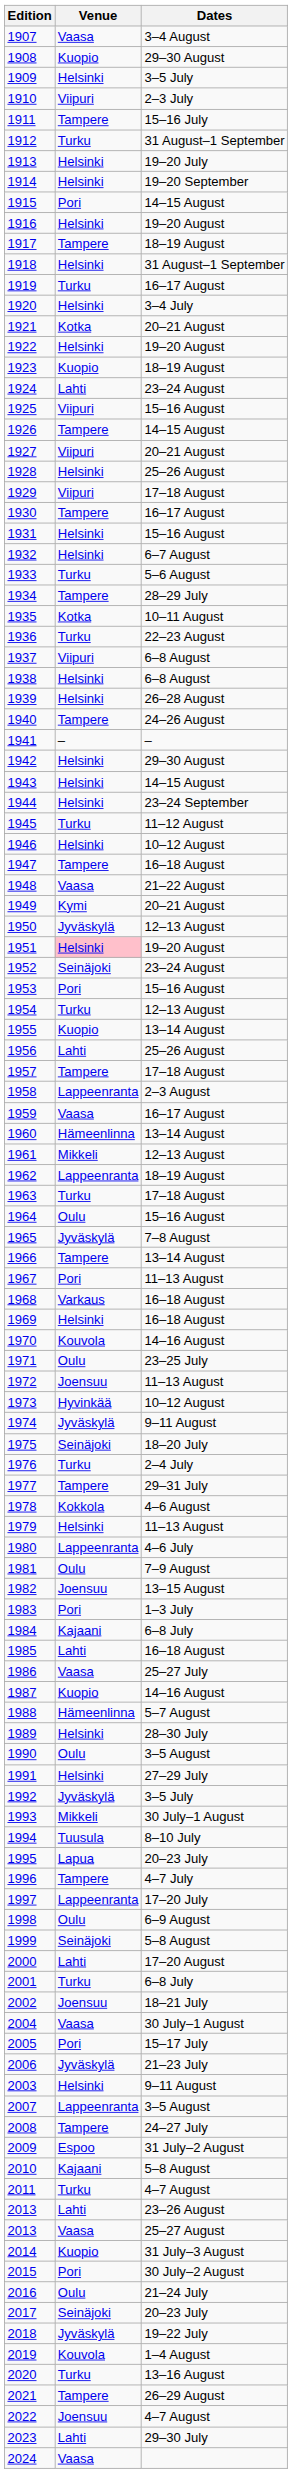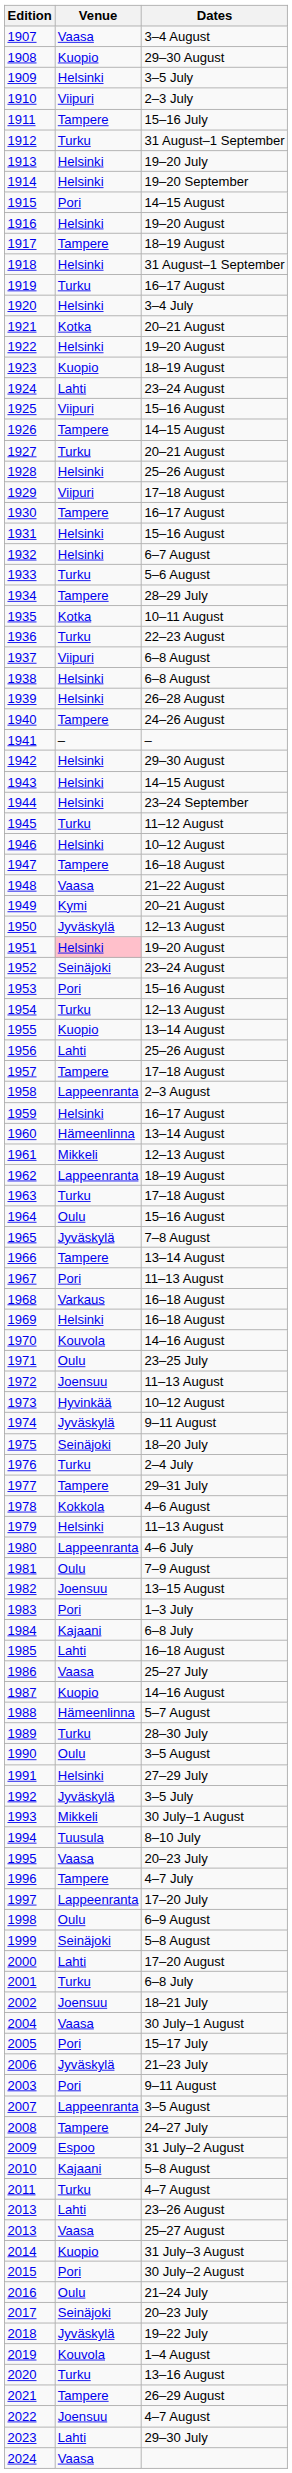1927 | Venue: Viipuri -> Turku
1959 | Venue: Vaasa -> Helsinki
1989 | Venue: Helsinki -> Turku
1995 | Venue: Lapua -> Vaasa
2003 | Venue: Helsinki -> Pori
